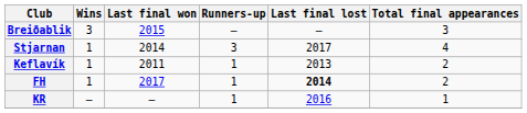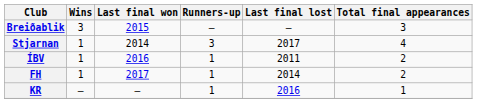- row: Keflavík | 1 | 2011 | 1 | 2013 | 2
+ row: ÍBV | 1 | 2016 | 1 | 2011 | 2
FH | Last final lost: bold -> normal
